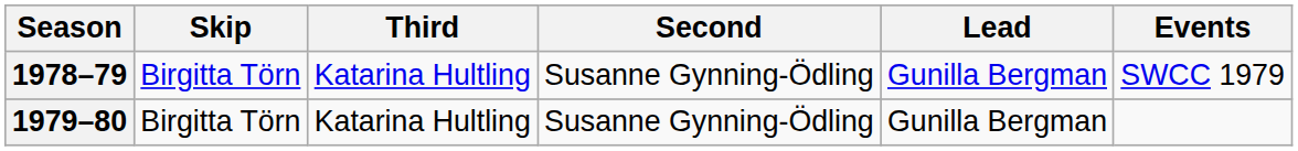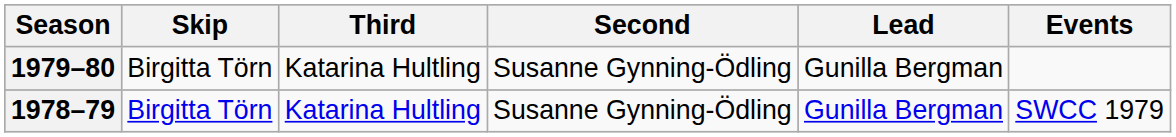rows swapped: 1978–79 <-> 1979–80
